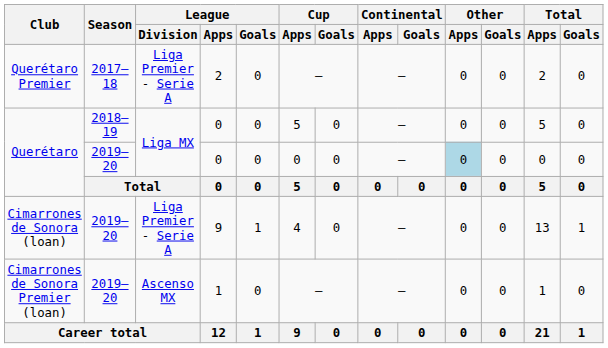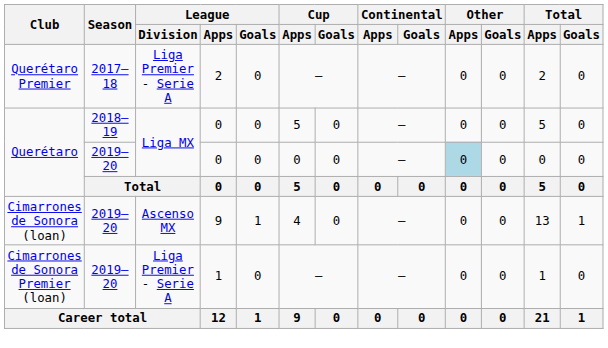Cimarrones de Sonora (loan) | League / Division: Liga Premier - Serie A -> Ascenso MX
Cimarrones de Sonora Premier (loan) | League / Division: Ascenso MX -> Liga Premier - Serie A
